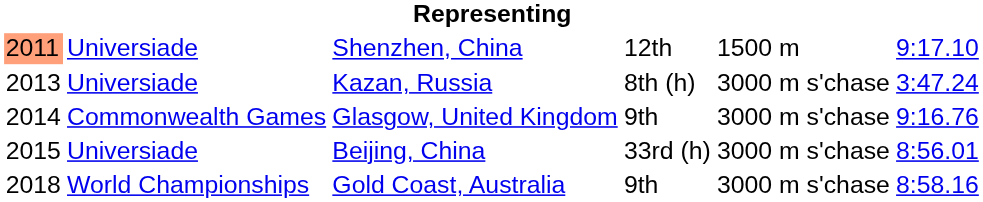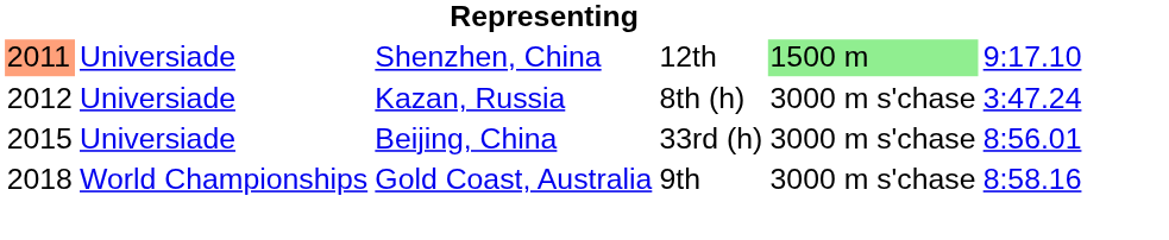Shenzhen, China | column 5: no background -> lightgreen background
Kazan, Russia | column 1: 2013 -> 2012
- row: 2014 | Commonwealth Games | Glasgow, United Kingdom | 9th | 3000 m s'chase | 9:16.76
